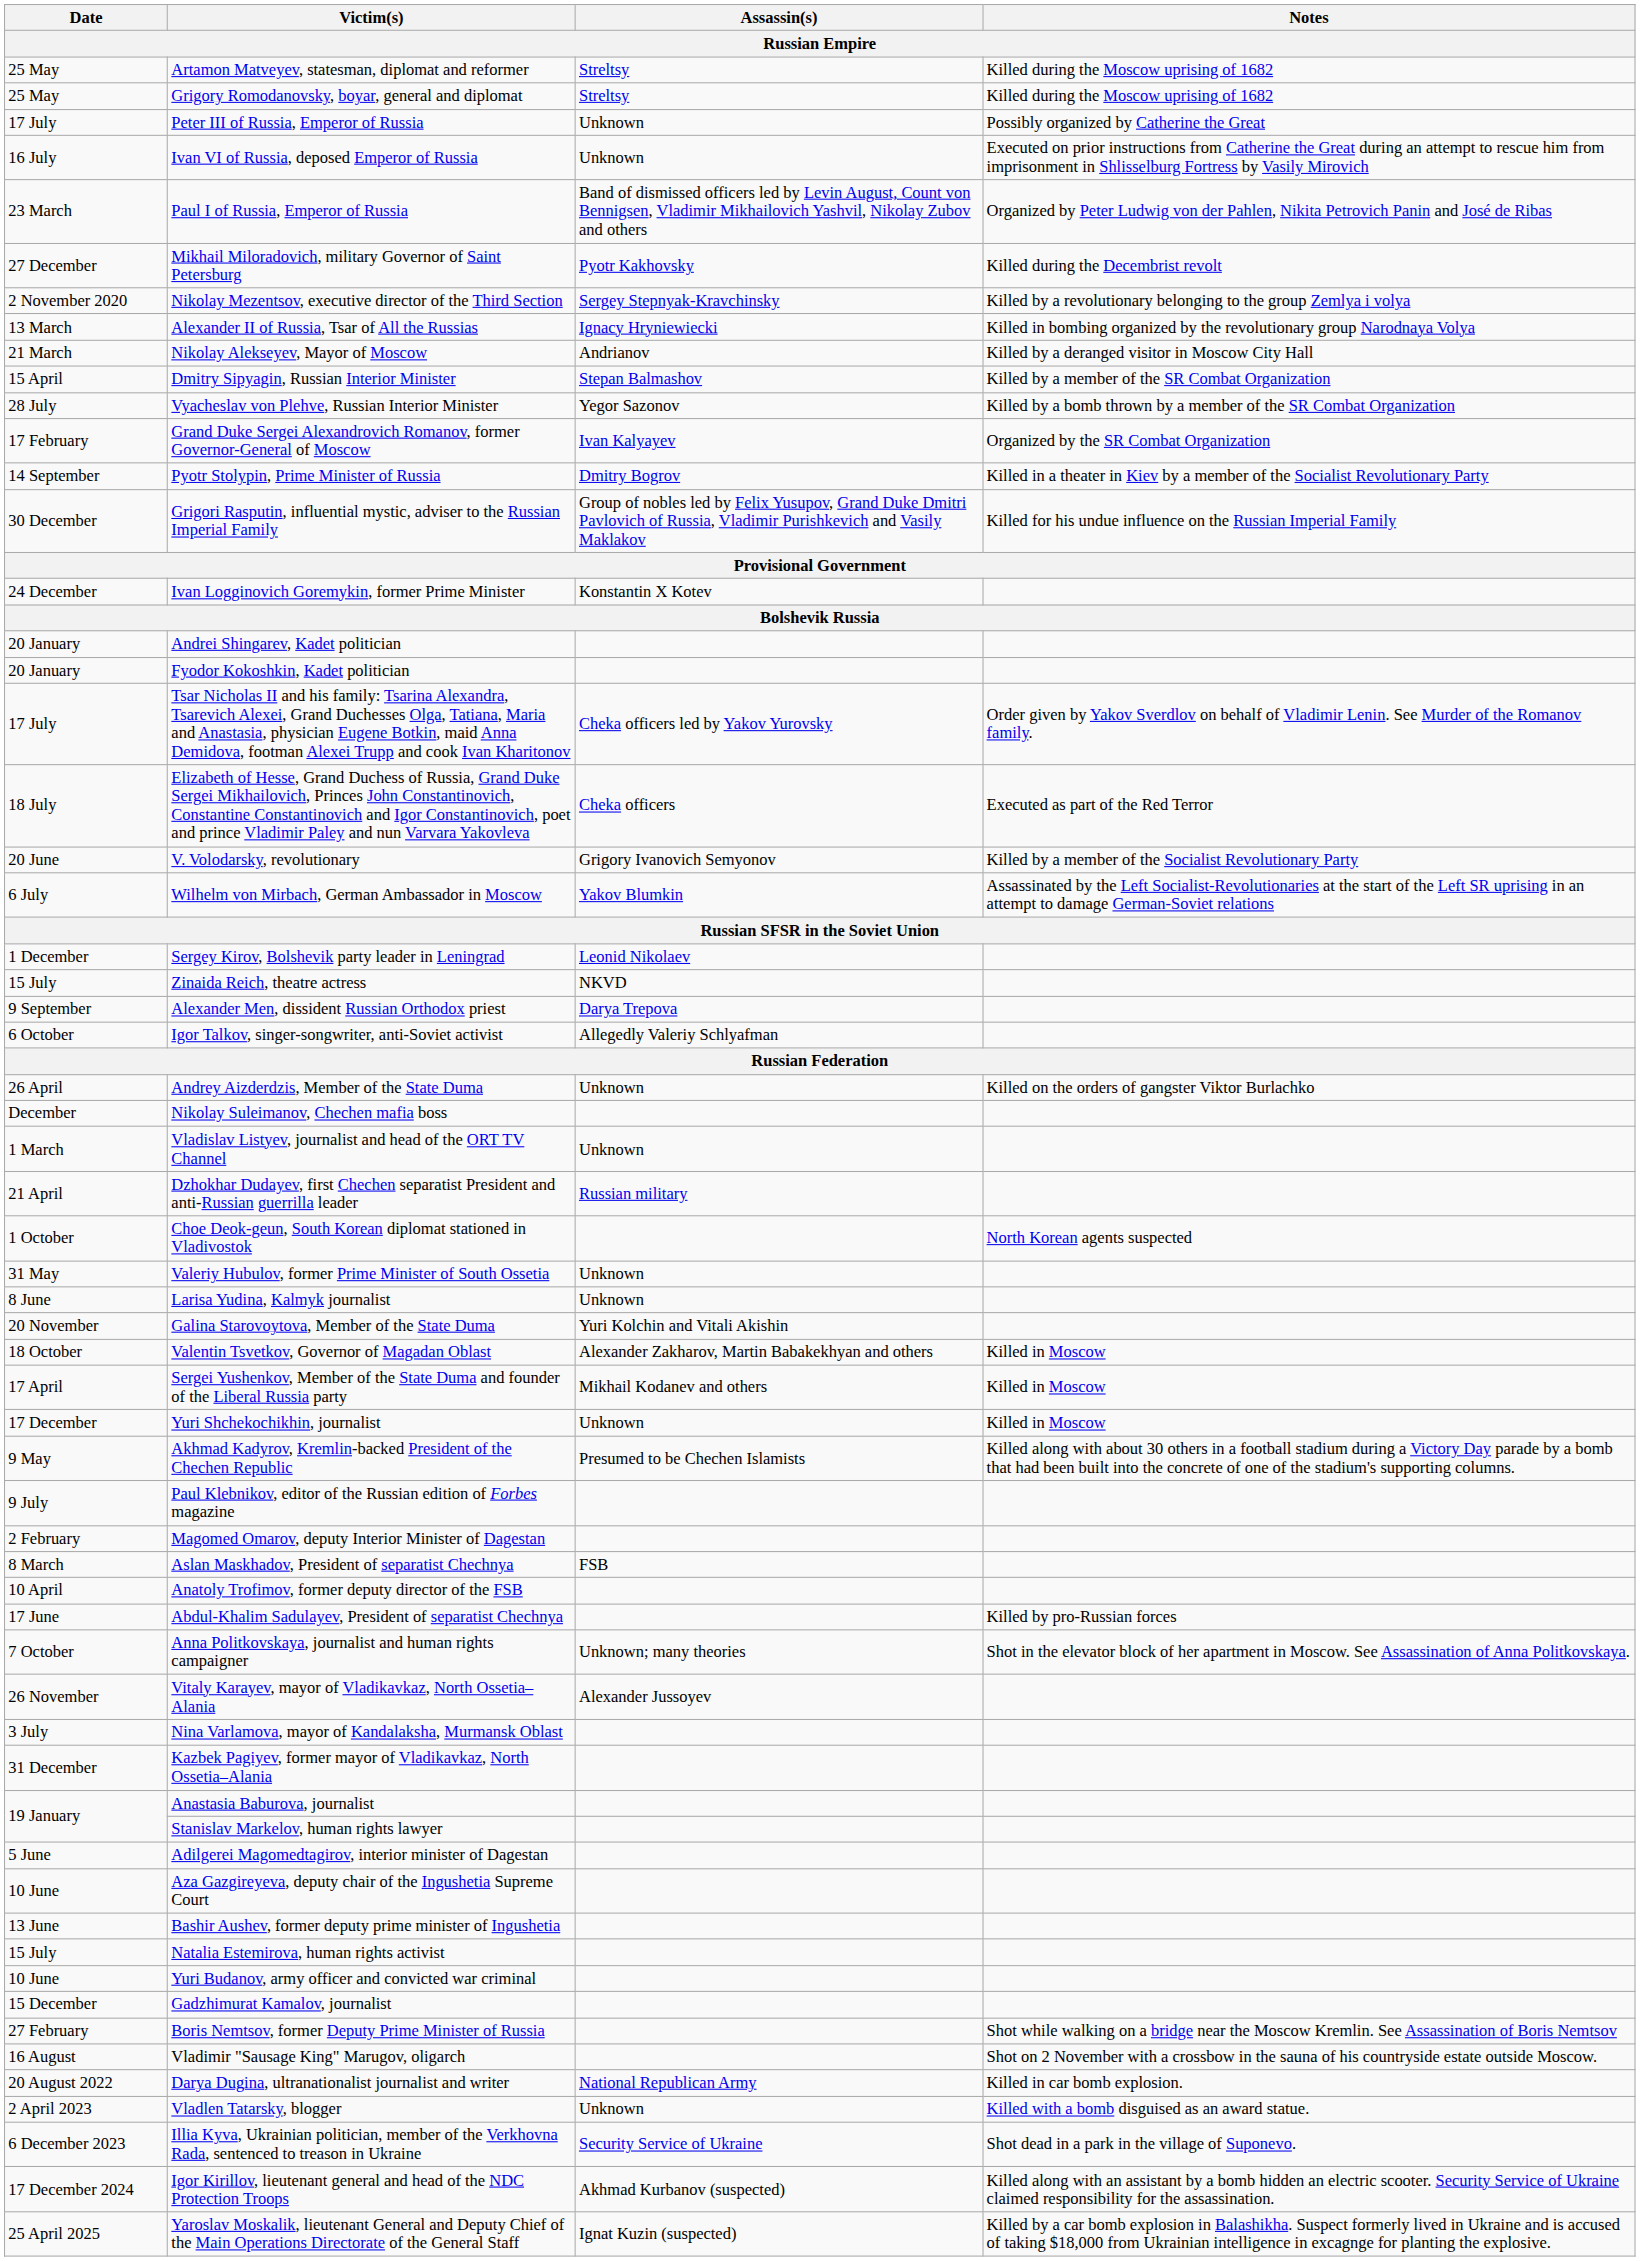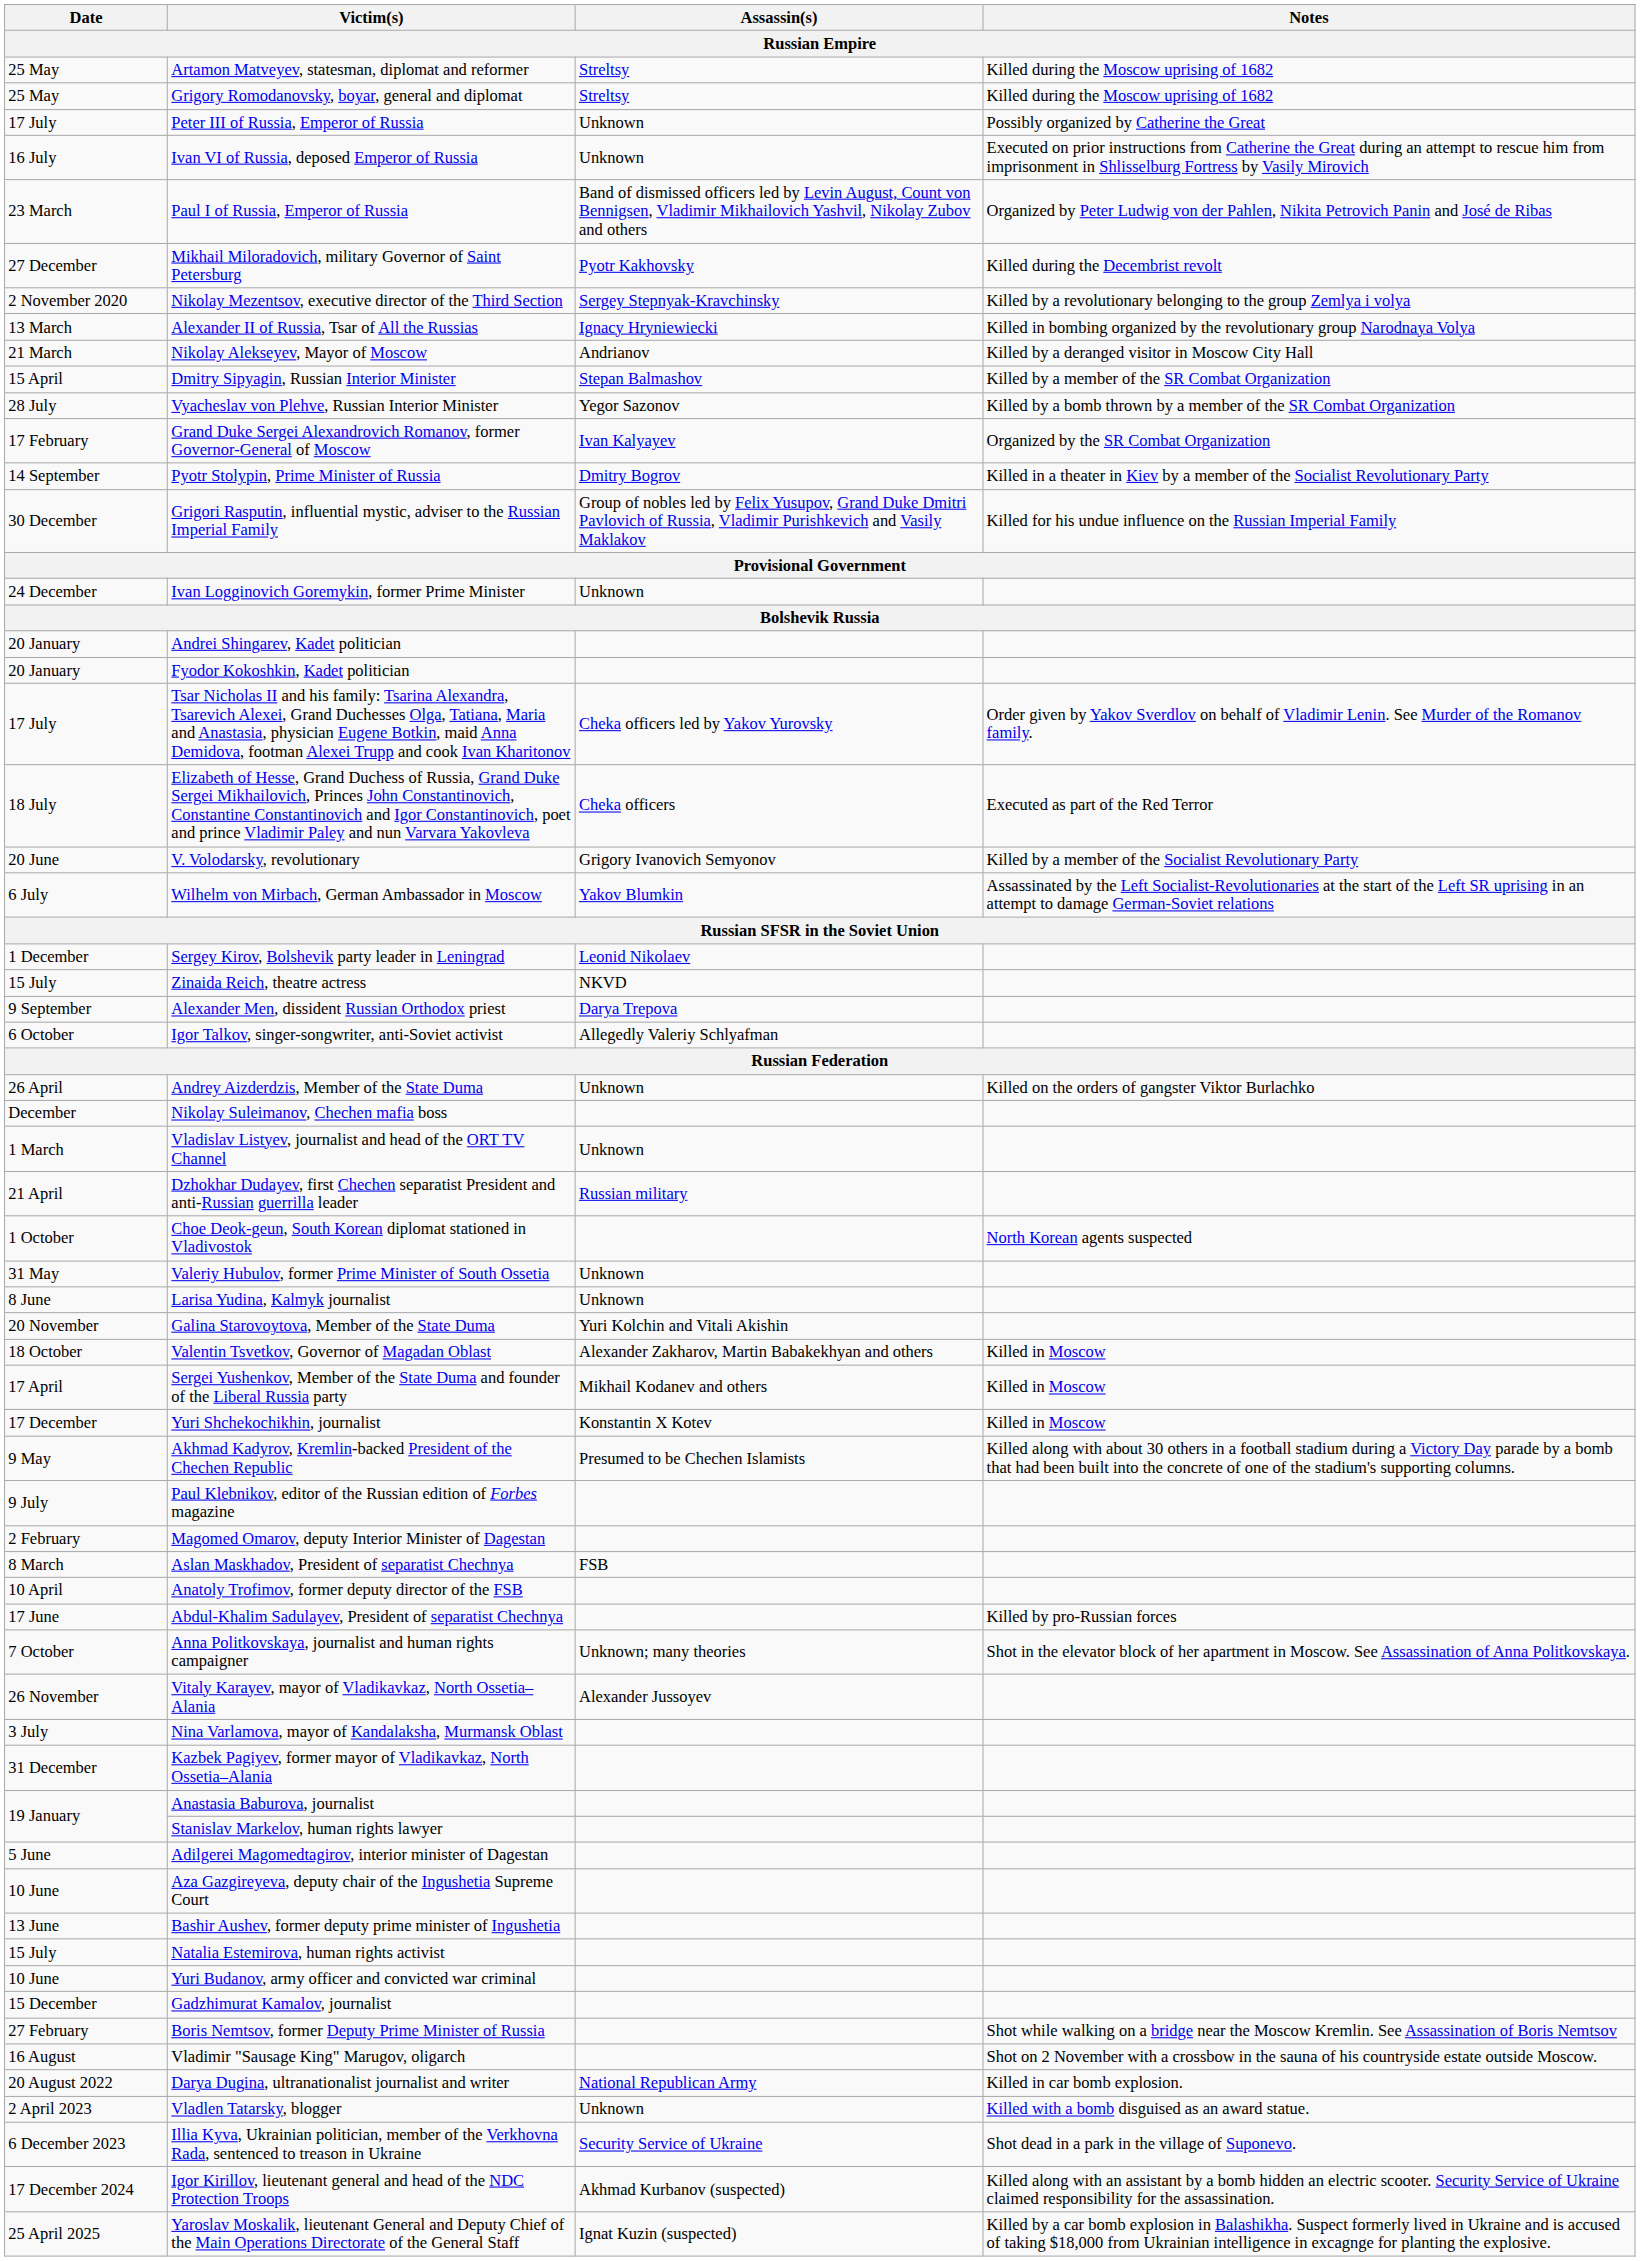Ivan Logginovich Goremykin, former Prime Minister | Assassin(s): Konstantin X Kotev -> Unknown
Yuri Shchekochikhin, journalist | Assassin(s): Unknown -> Konstantin X Kotev
